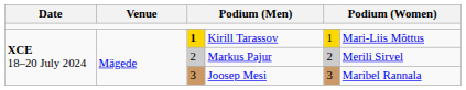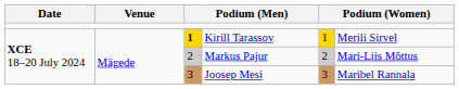Kirill Tarassov | column 6: Mari-Liis Mõttus -> Merili Sirvel
Markus Pajur | column 6: Merili Sirvel -> Mari-Liis Mõttus
